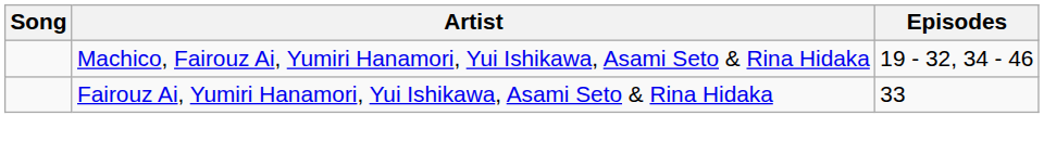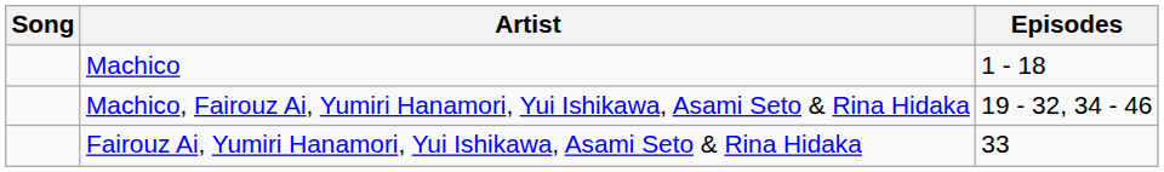+ row: Machico | 1 - 18
